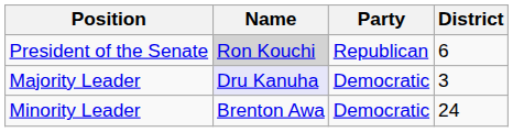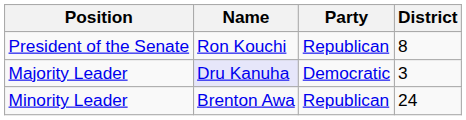President of the Senate | Name: lightgrey background -> no background
President of the Senate | District: 6 -> 8
Minority Leader | Party: Democratic -> Republican
